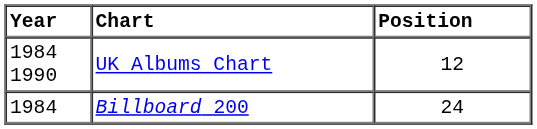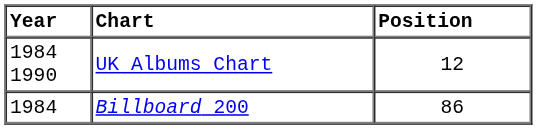Billboard 200 | Position: 24 -> 86
